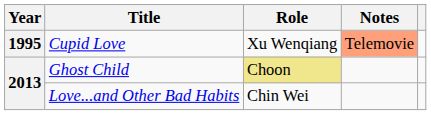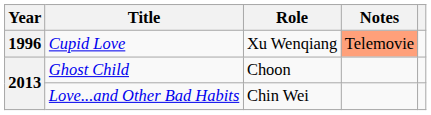Cupid Love | Year: 1995 -> 1996
Ghost Child | Role: khaki background -> no background
